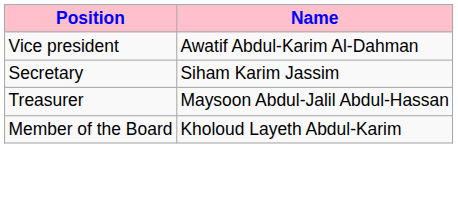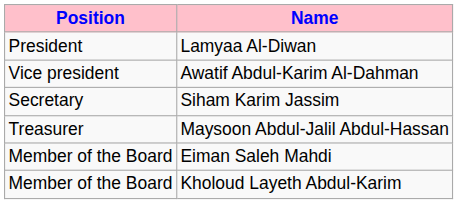+ row: President | Lamyaa Al-Diwan
+ row: Member of the Board | Eiman Saleh Mahdi
